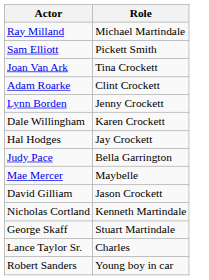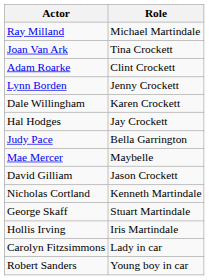- row: Sam Elliott | Pickett Smith
+ row: Hollis Irving | Iris Martindale
- row: Lance Taylor Sr. | Charles
+ row: Carolyn Fitzsimmons | Lady in car
